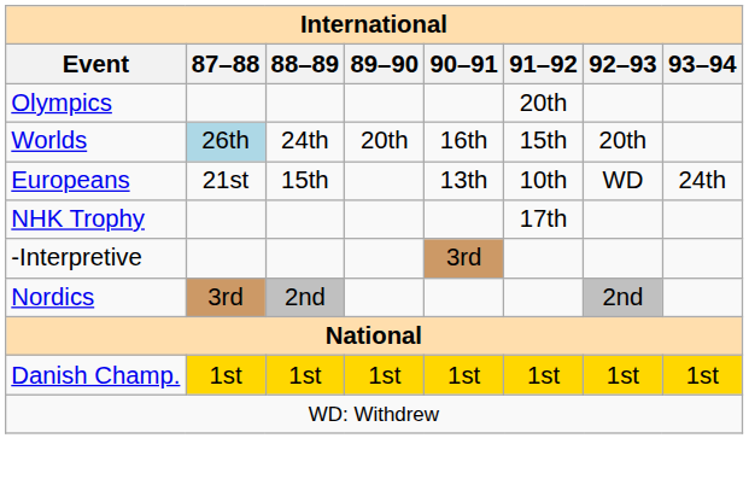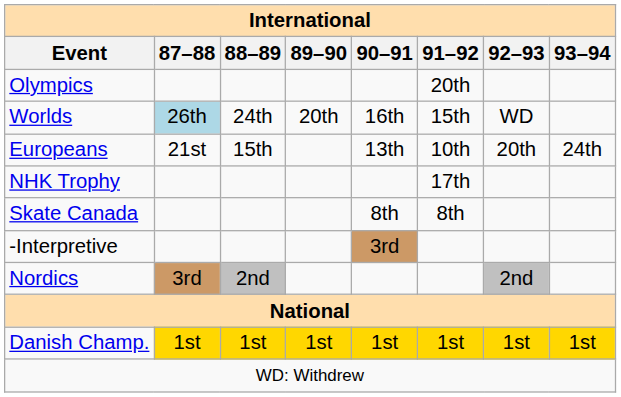Worlds | 92–93: 20th -> WD
Europeans | 92–93: WD -> 20th
+ row: Skate Canada | 8th | 8th
